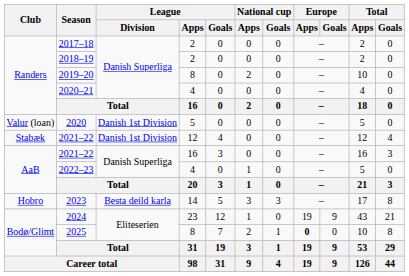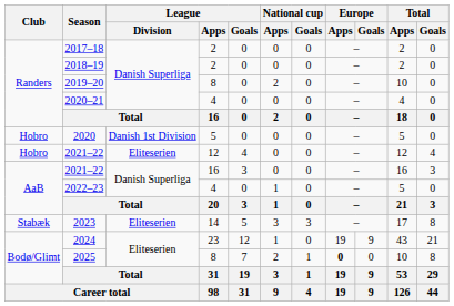2020 | Club: Valur (loan) -> Hobro
2021–22 / 12 | Club: Stabæk -> Hobro
2021–22 / 12 | League / Division: Danish 1st Division -> Eliteserien
2023 | Club: Hobro -> Stabæk
2023 | League / Division: Besta deild karla -> Eliteserien
